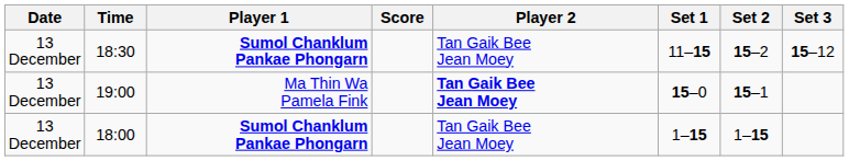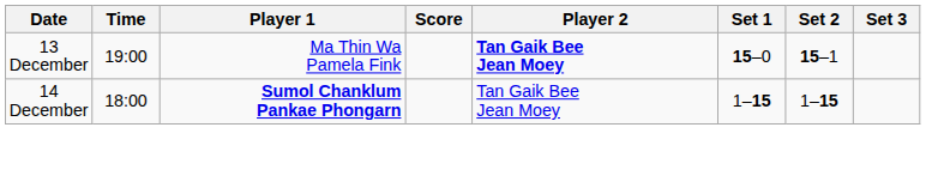- row: 13 December | 18:30 | Sumol Chanklum Pankae Phongarn | Tan Gaik Bee Jean Moey | 11–15 | 15–2 | 15–12
18:00 | Date: 13 December -> 14 December
